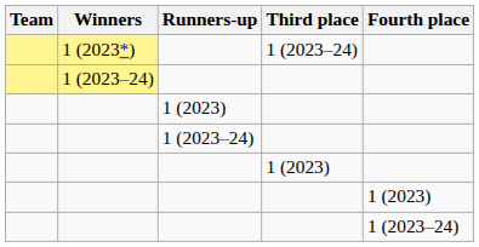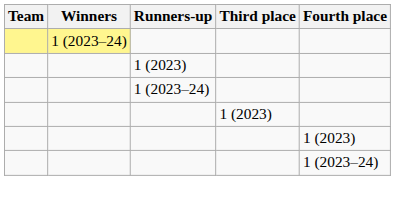- row: 1 (2023*) | 1 (2023–24)
